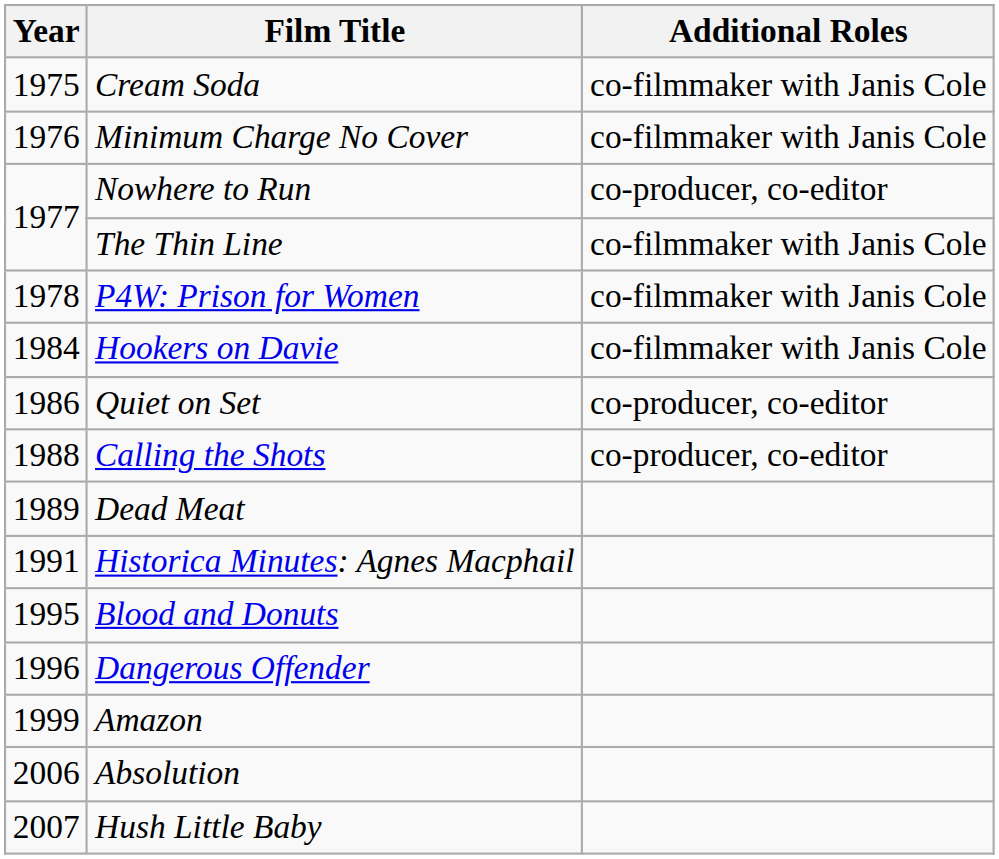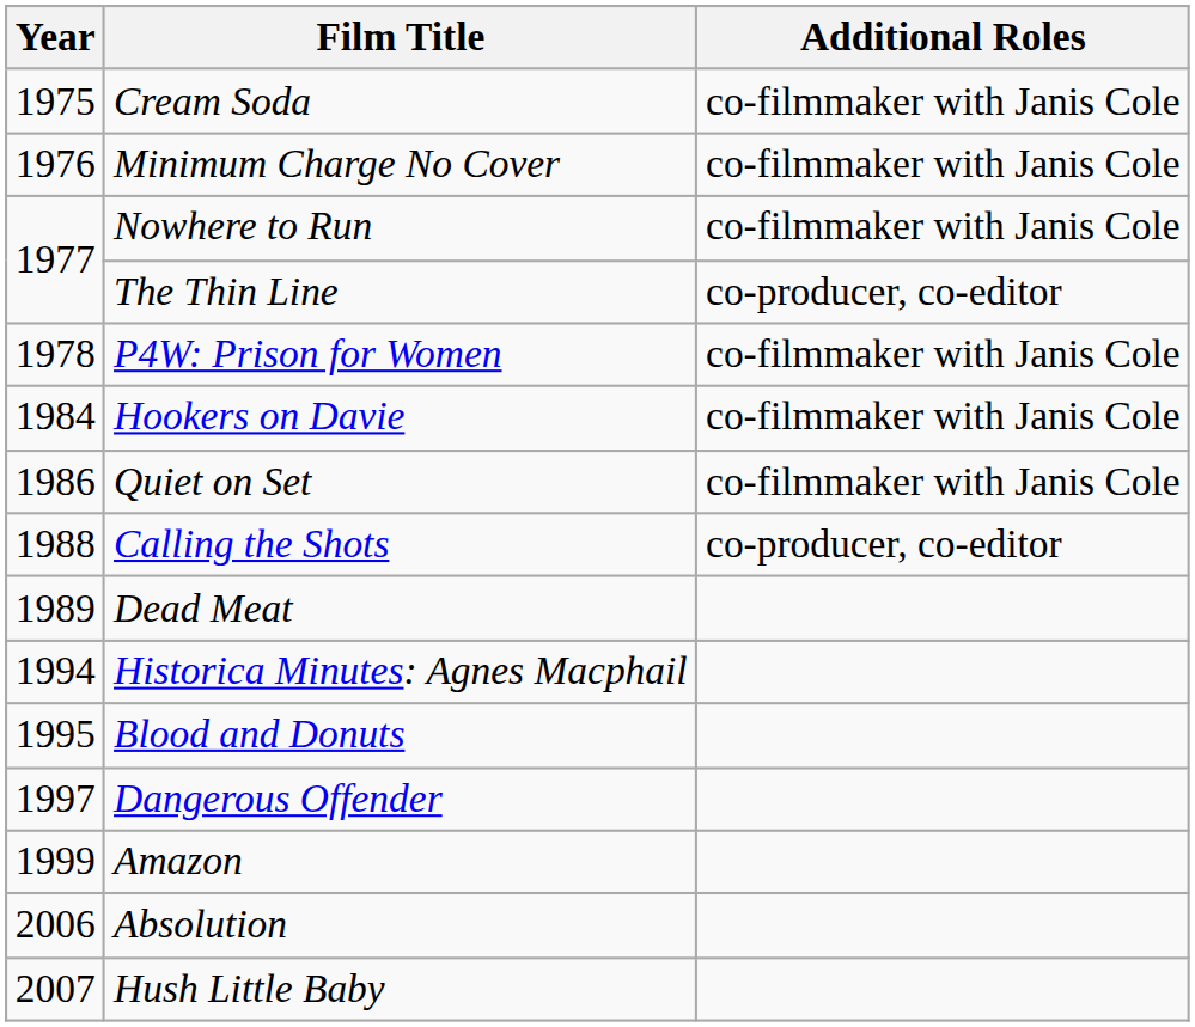Nowhere to Run | Additional Roles: co-producer, co-editor -> co-filmmaker with Janis Cole
The Thin Line | Additional Roles: co-filmmaker with Janis Cole -> co-producer, co-editor
Quiet on Set | Additional Roles: co-producer, co-editor -> co-filmmaker with Janis Cole
Historica Minutes: Agnes Macphail | Year: 1991 -> 1994
Dangerous Offender | Year: 1996 -> 1997
